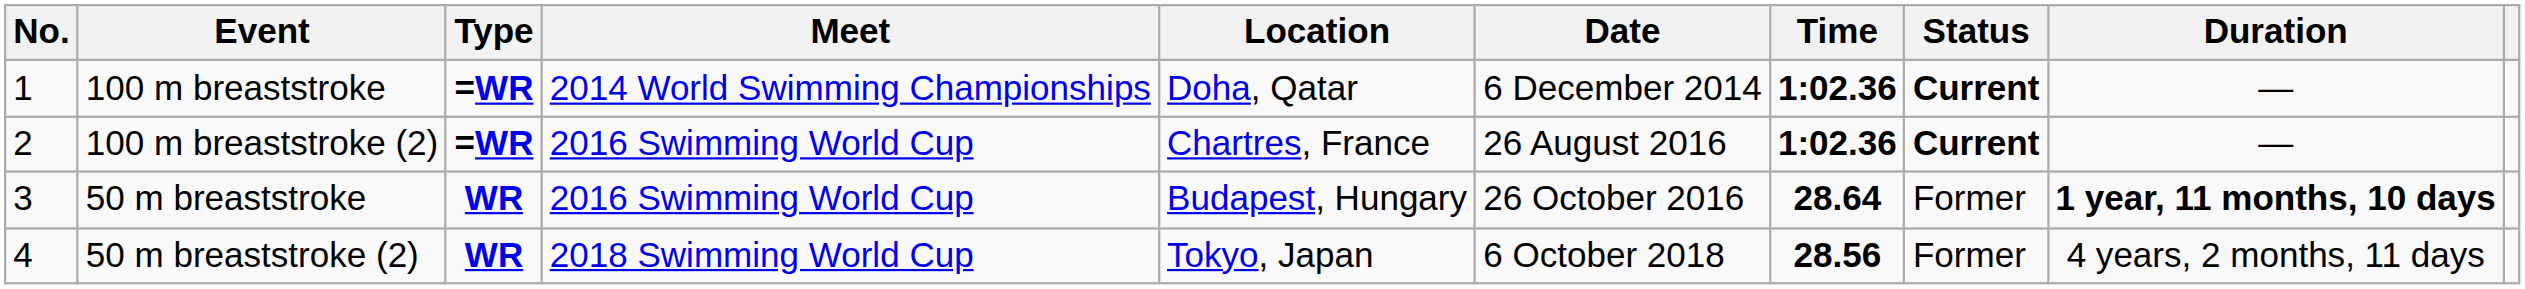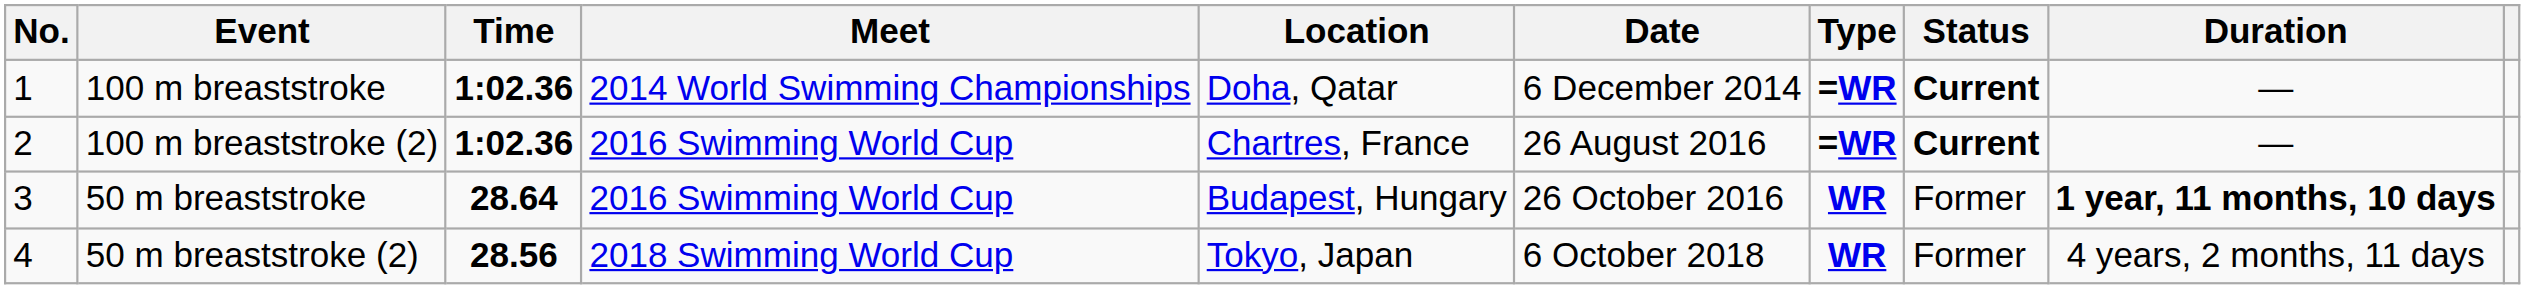columns swapped: Time <-> Type
